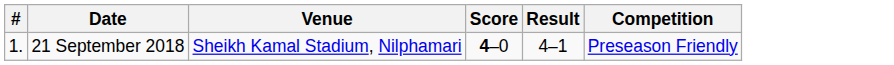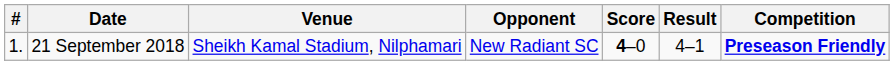+ column: Opponent | New Radiant SC
21 September 2018 | Competition: normal -> bold
